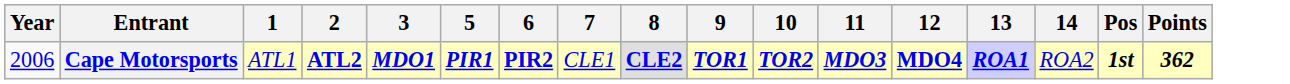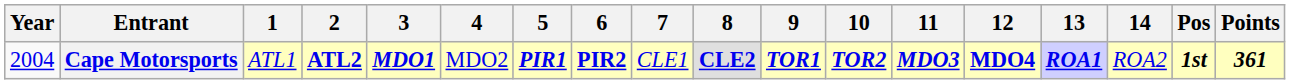+ column: 4 | MDO2
Cape Motorsports | Year: 2006 -> 2004
Cape Motorsports | Points: 362 -> 361
